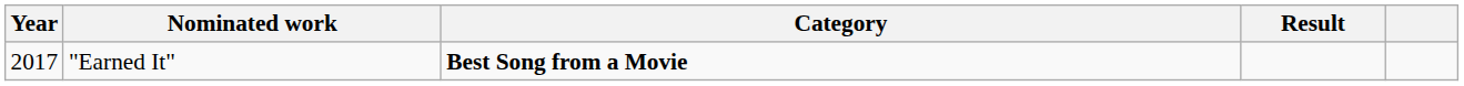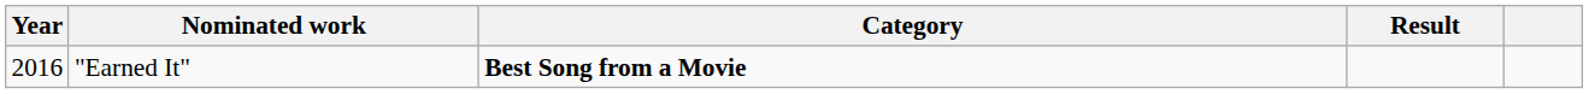"Earned It" | Year: 2017 -> 2016
